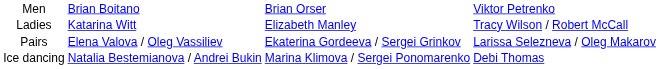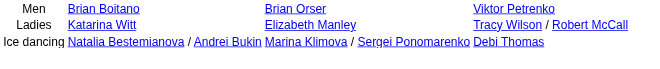- row: Pairs | Elena Valova / Oleg Vassiliev | Ekaterina Gordeeva / Sergei Grinkov | Larissa Selezneva / Oleg Makarov
